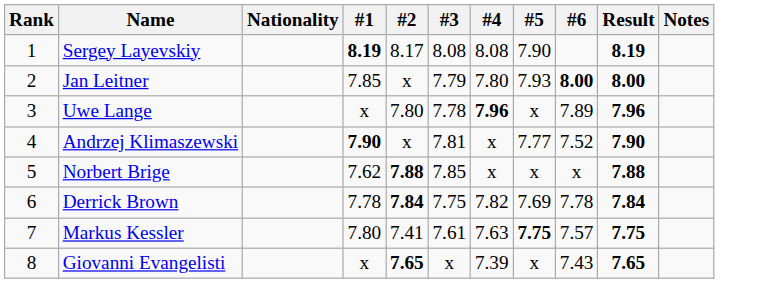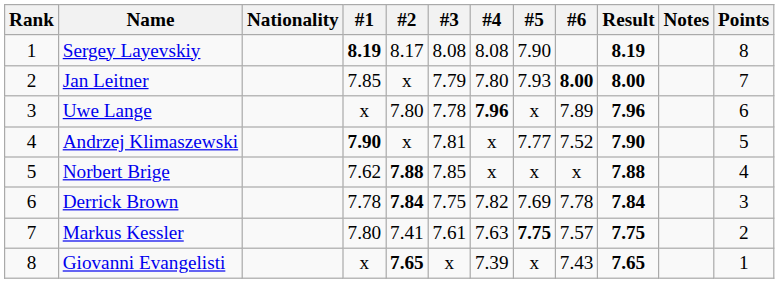+ column: Points | 8 | 7 | 6 | 5 | 4 | 3 | 2 | 1
